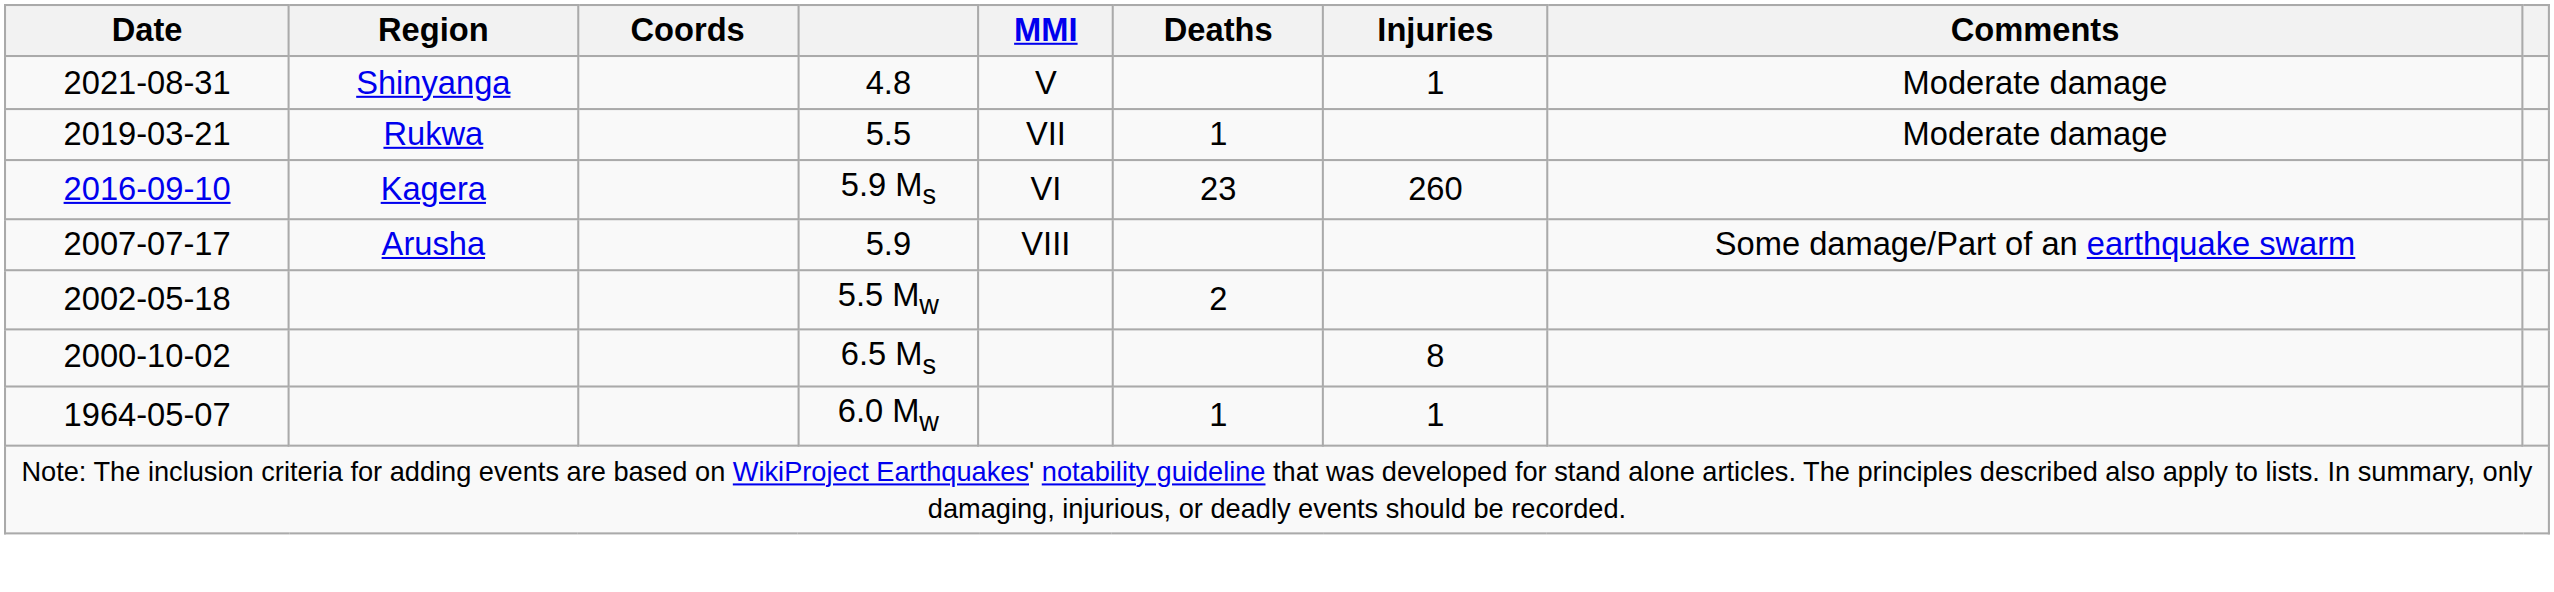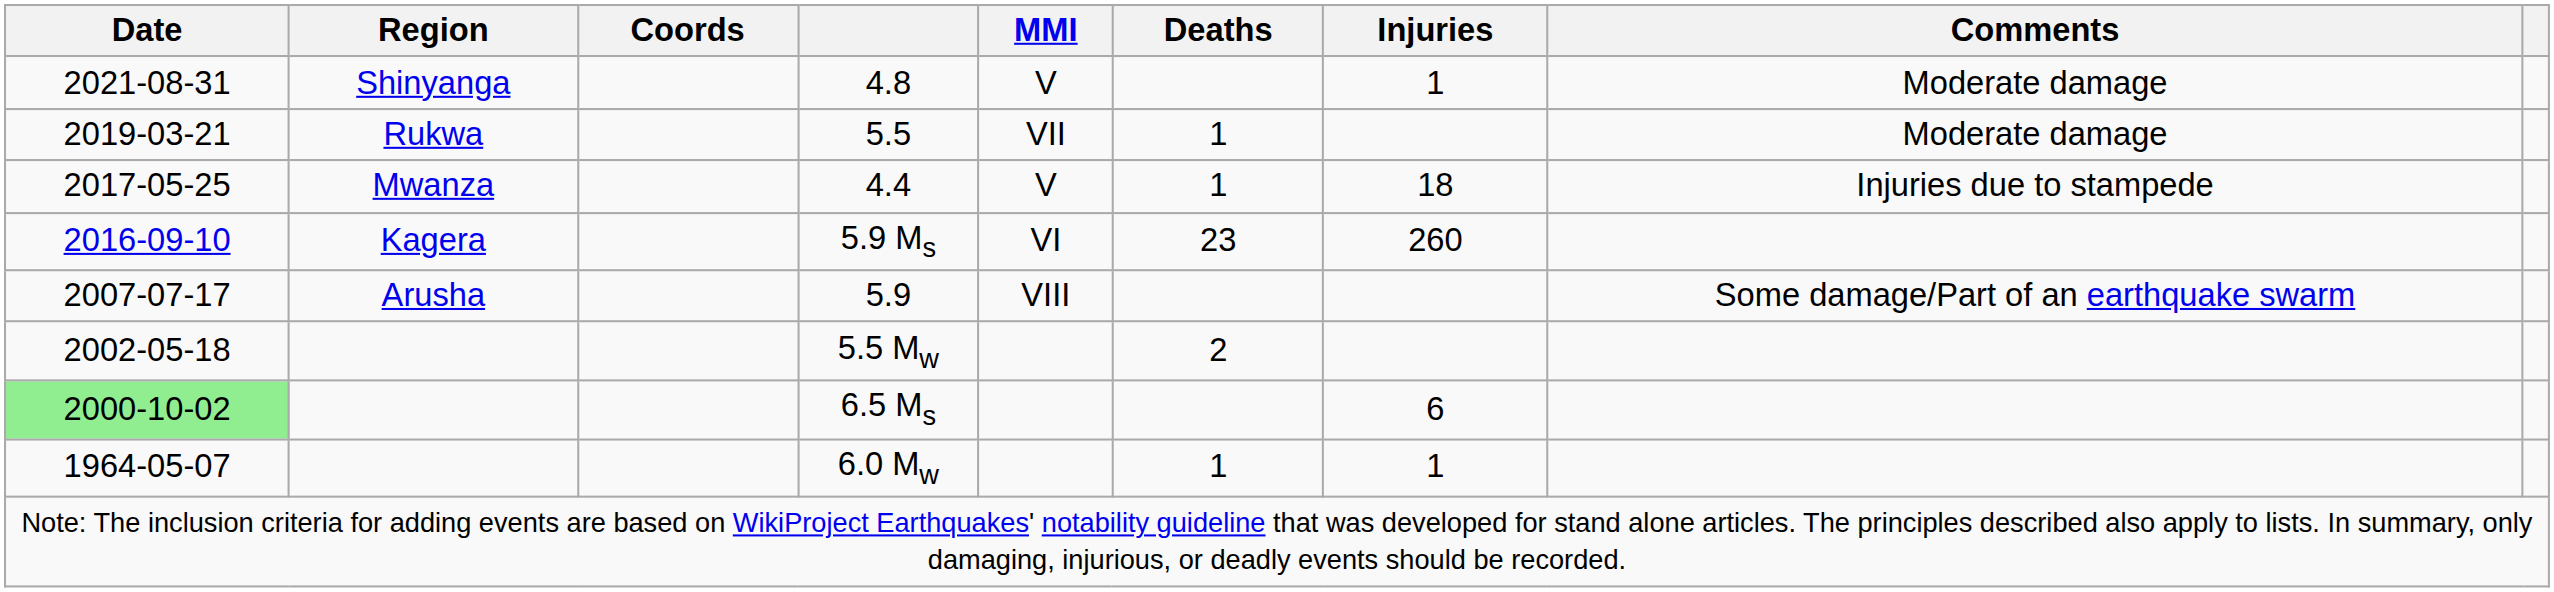+ row: 2017-05-25 | Mwanza | 4.4 | V | 1 | 18 | Injuries due to stampede
6.5 Ms | Date: no background -> lightgreen background
6.5 Ms | Injuries: 8 -> 6
